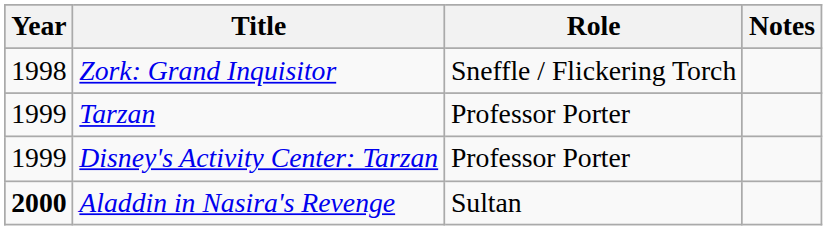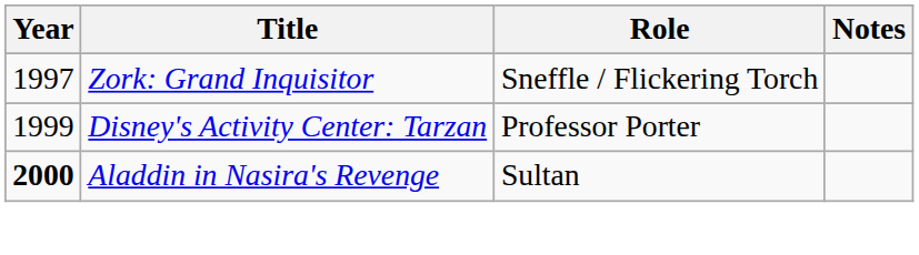Zork: Grand Inquisitor | Year: 1998 -> 1997
- row: 1999 | Tarzan | Professor Porter
